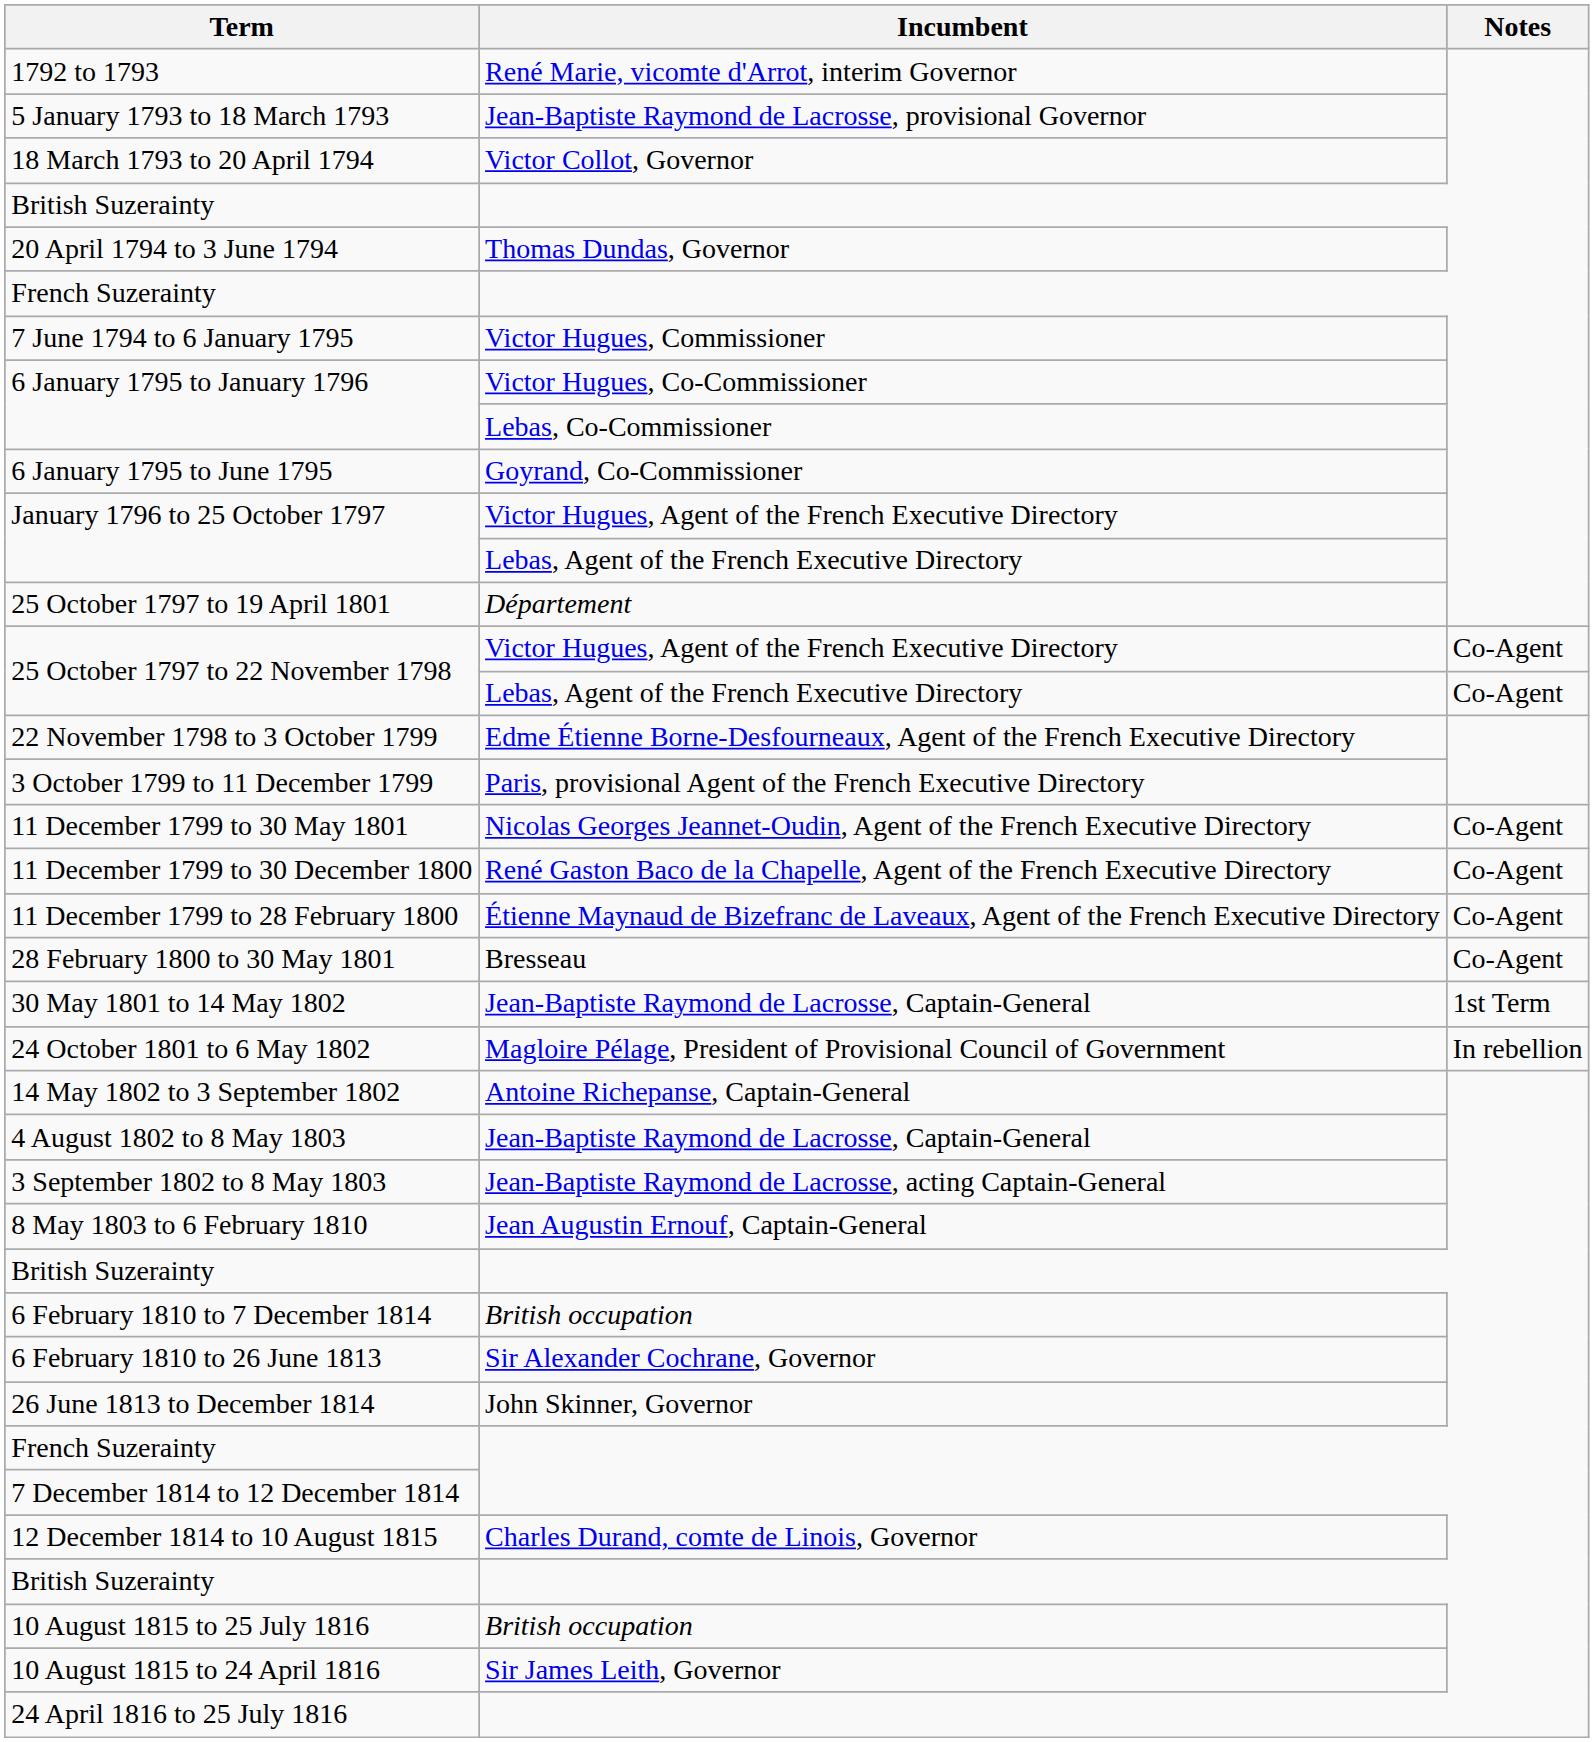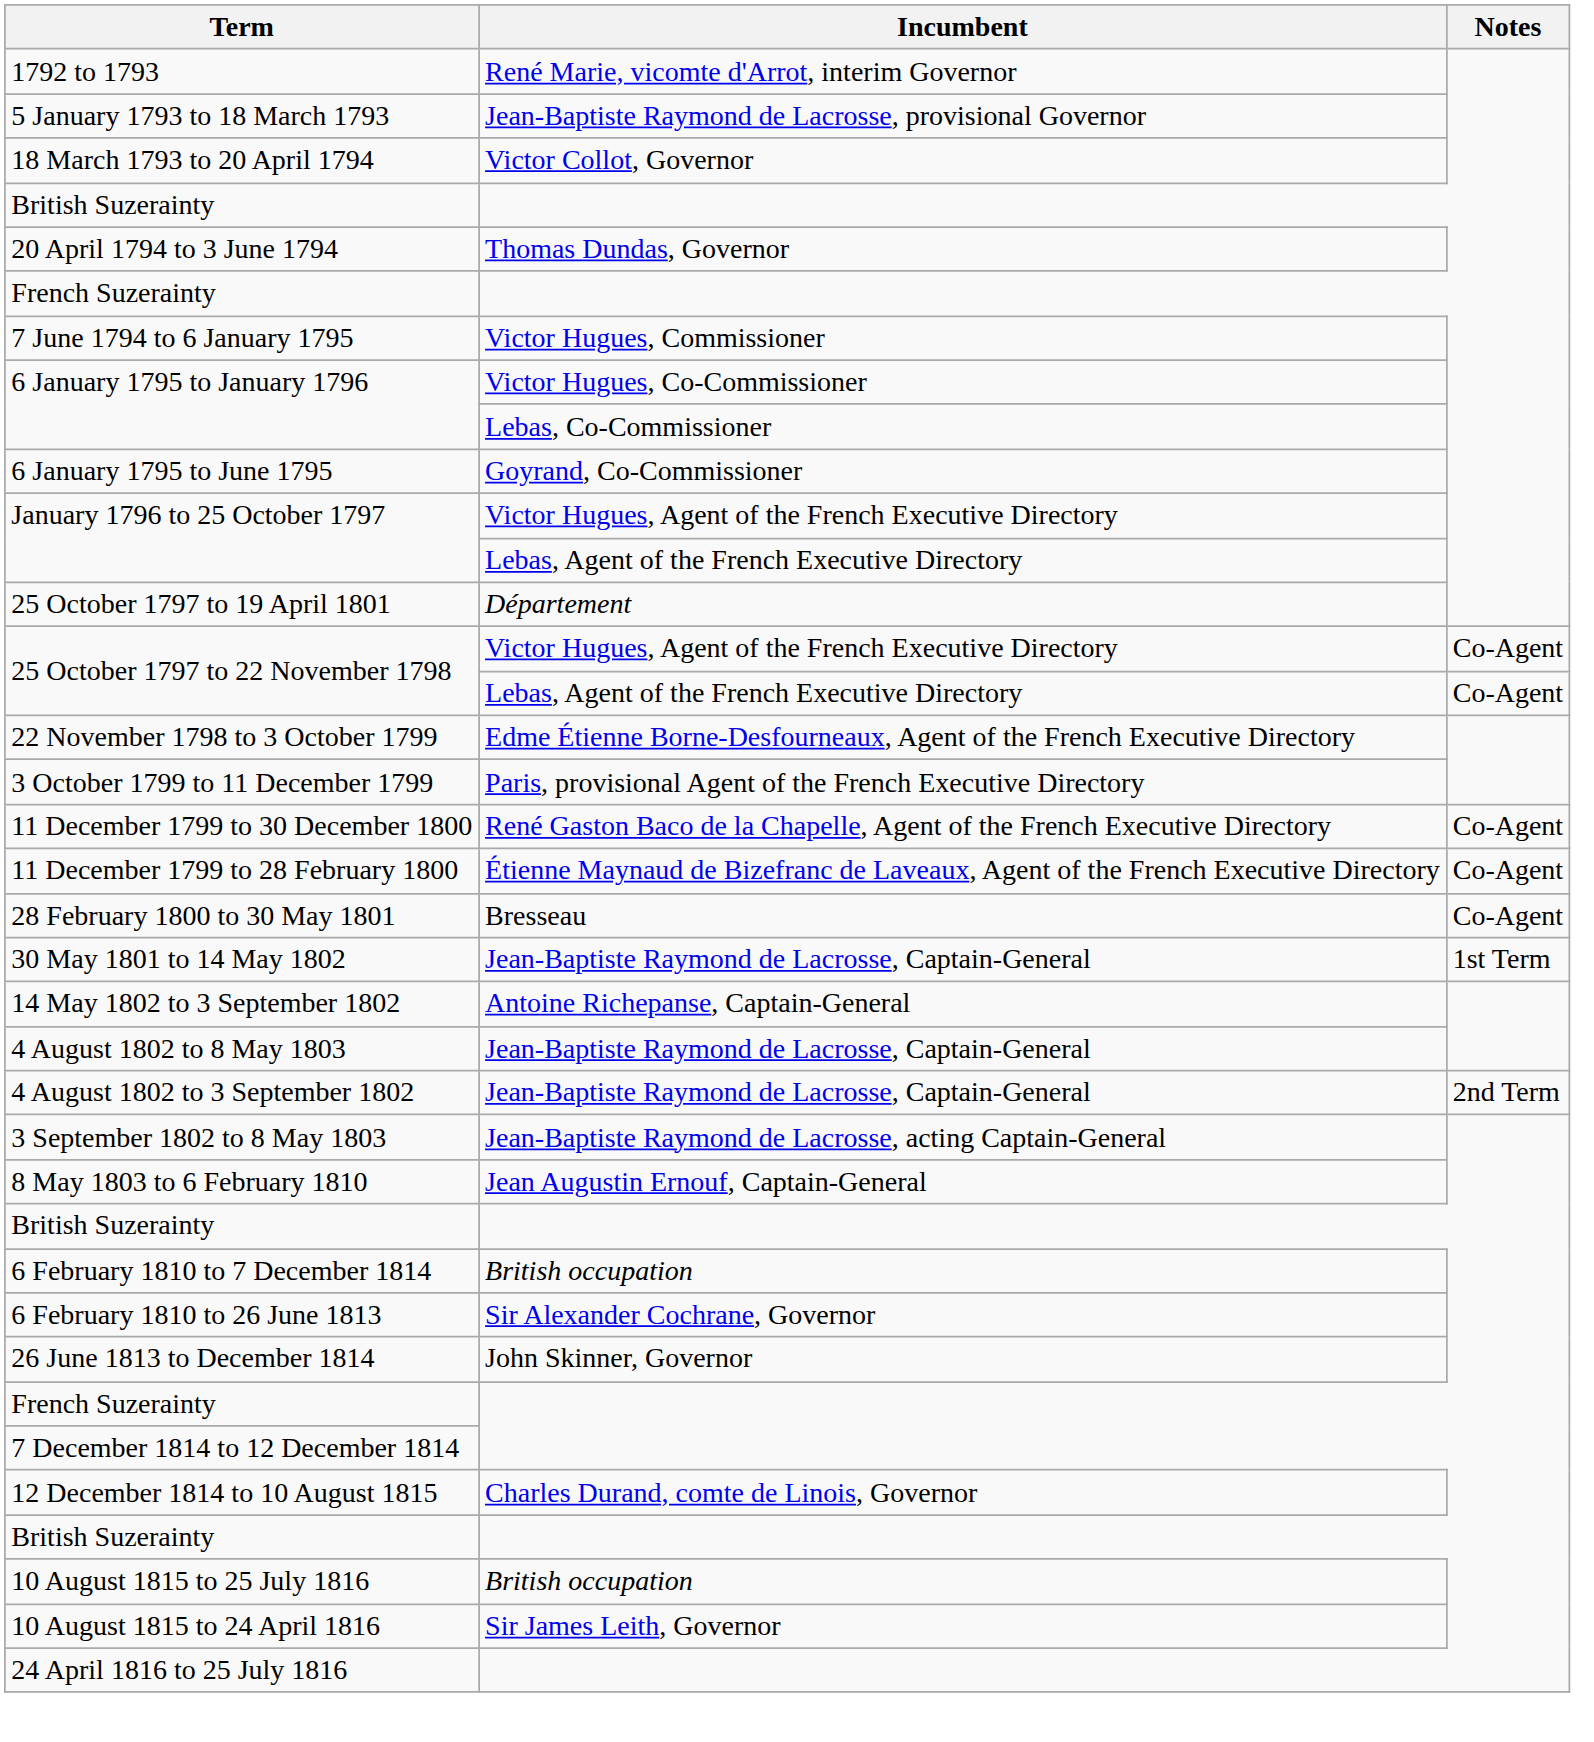- row: 11 December 1799 to 30 May 1801 | Nicolas Georges Jeannet-Oudin, Agent of the French Executive Directory | Co-Agent
- row: 24 October 1801 to 6 May 1802 | Magloire Pélage, President of Provisional Council of Government | In rebellion
+ row: 4 August 1802 to 3 September 1802 | Jean-Baptiste Raymond de Lacrosse, Captain-General | 2nd Term
